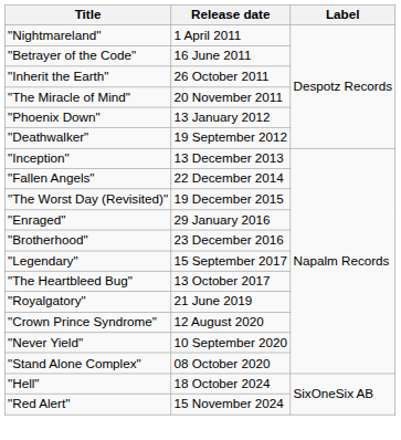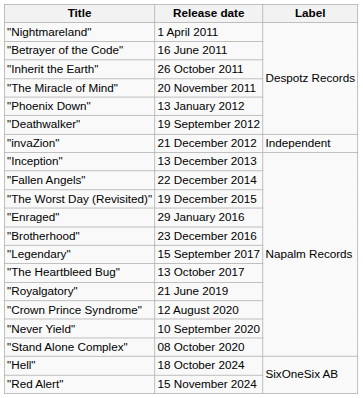+ row: "invaZion" | 21 December 2012 | Independent
